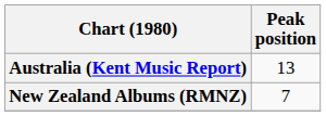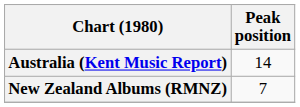Australia (Kent Music Report) | Peak position: 13 -> 14
